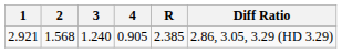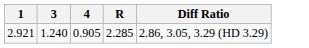- column: 2 | 1.568
2.921 | R: 2.385 -> 2.285
